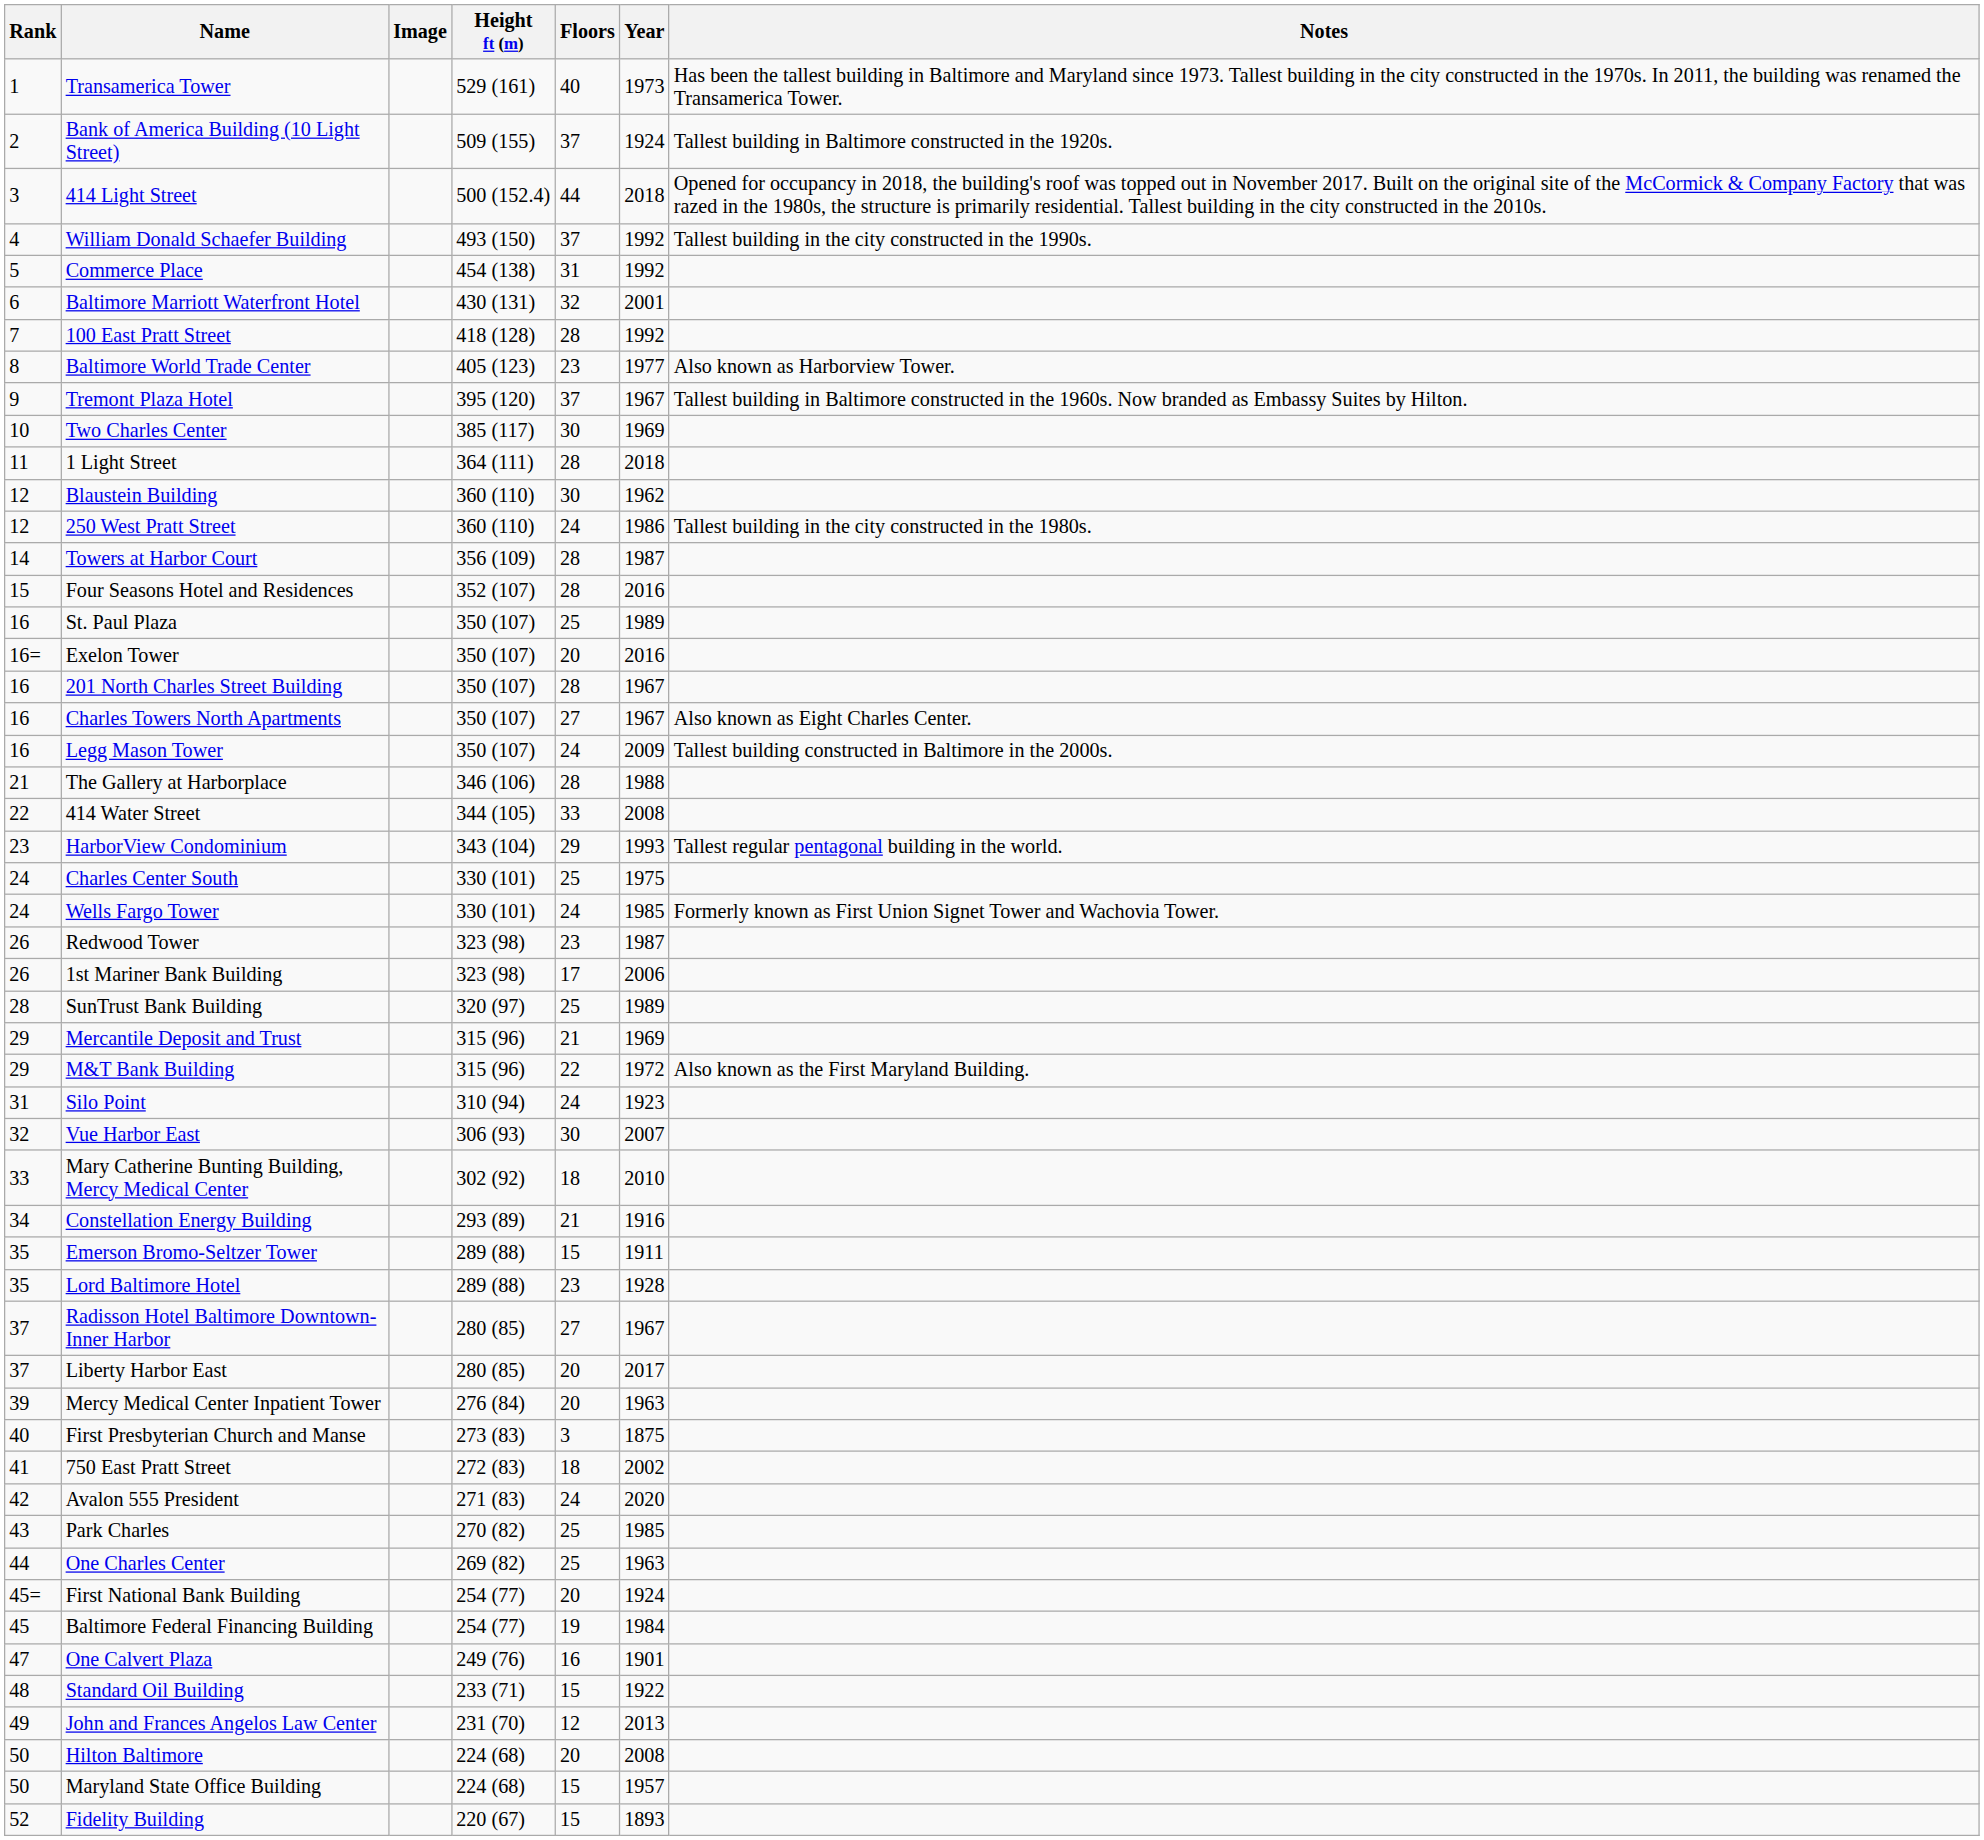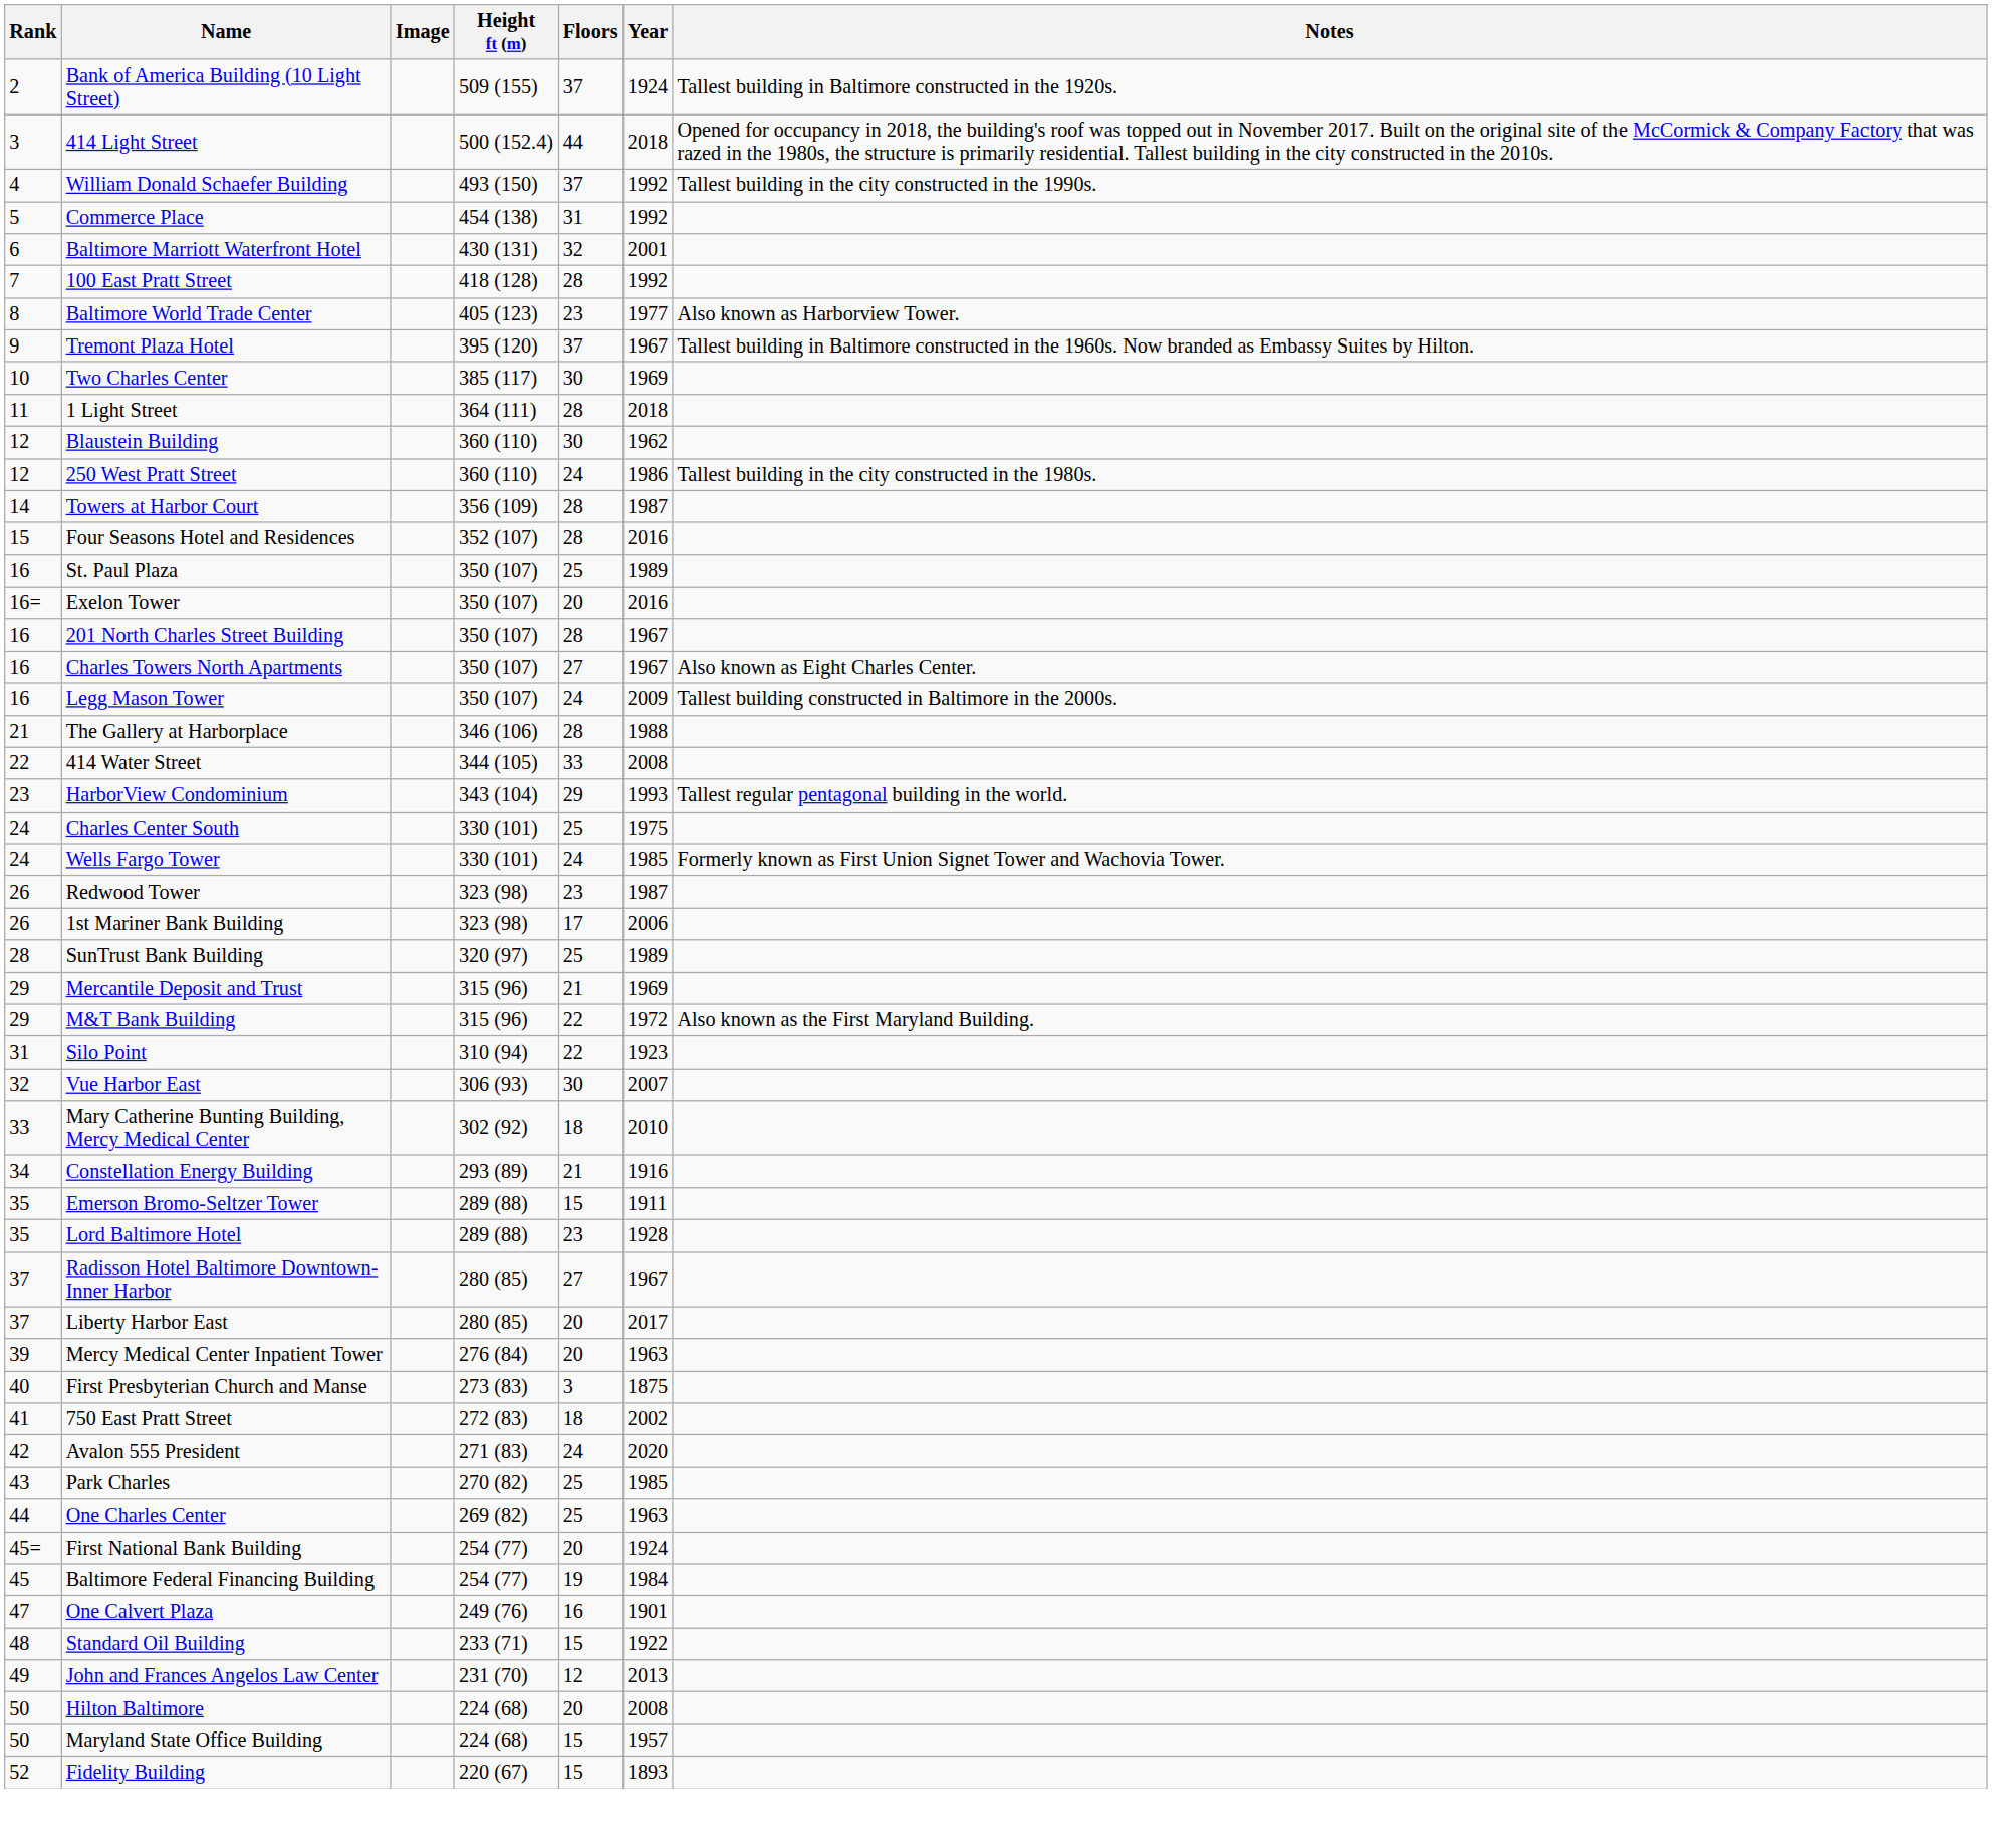- row: 1 | Transamerica Tower | 529 (161) | 40 | 1973 | Has been the tallest building in Baltimore and Maryland since 1973. Tallest building in the city constructed in the 1970s. In 2011, the building was renamed the Transamerica Tower.
Silo Point | Floors: 24 -> 22
